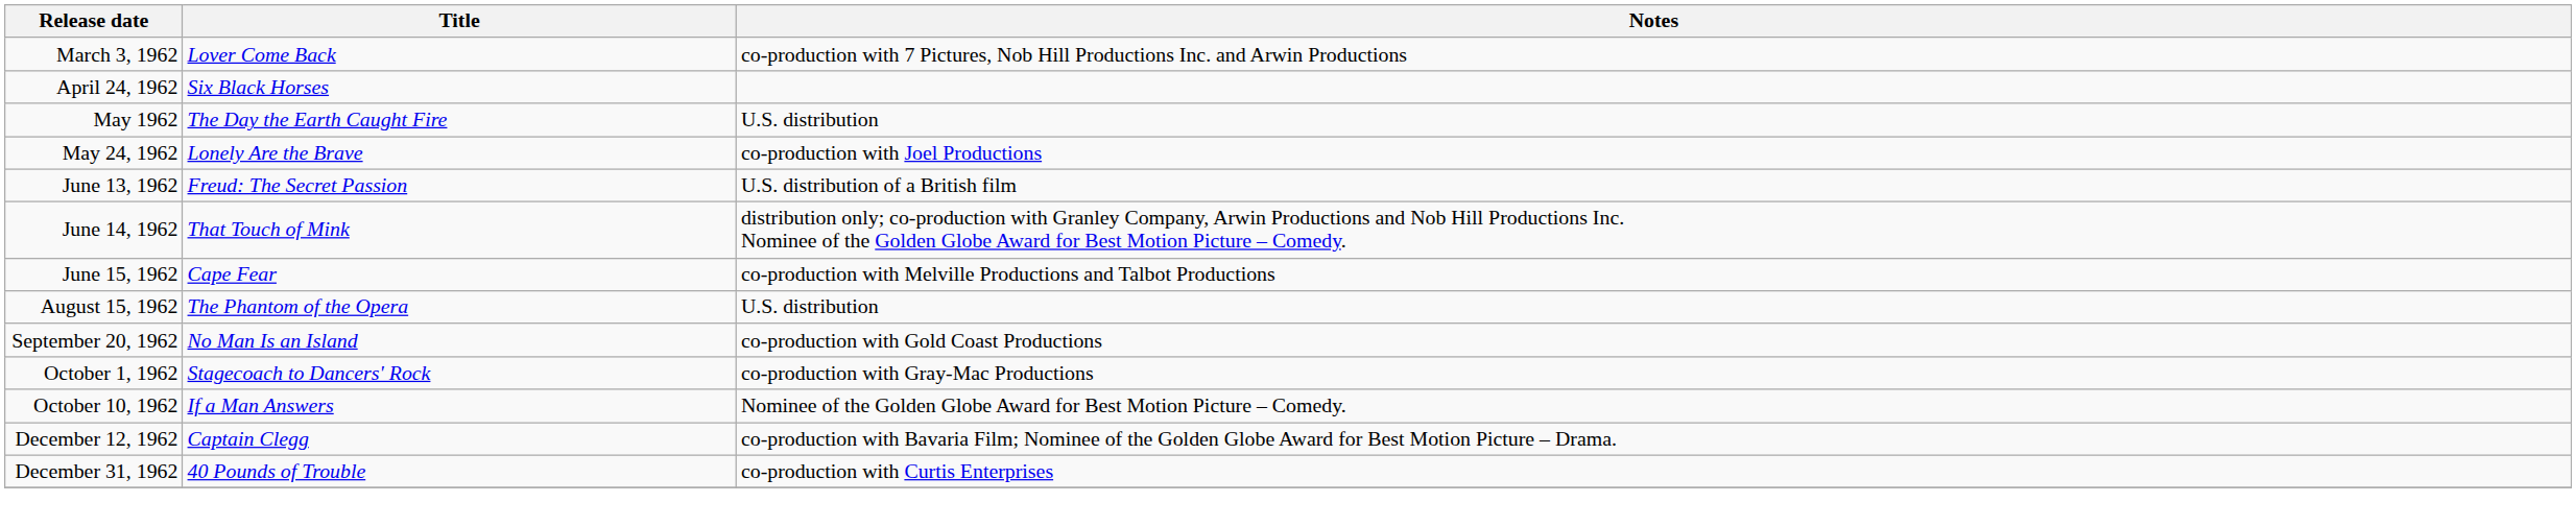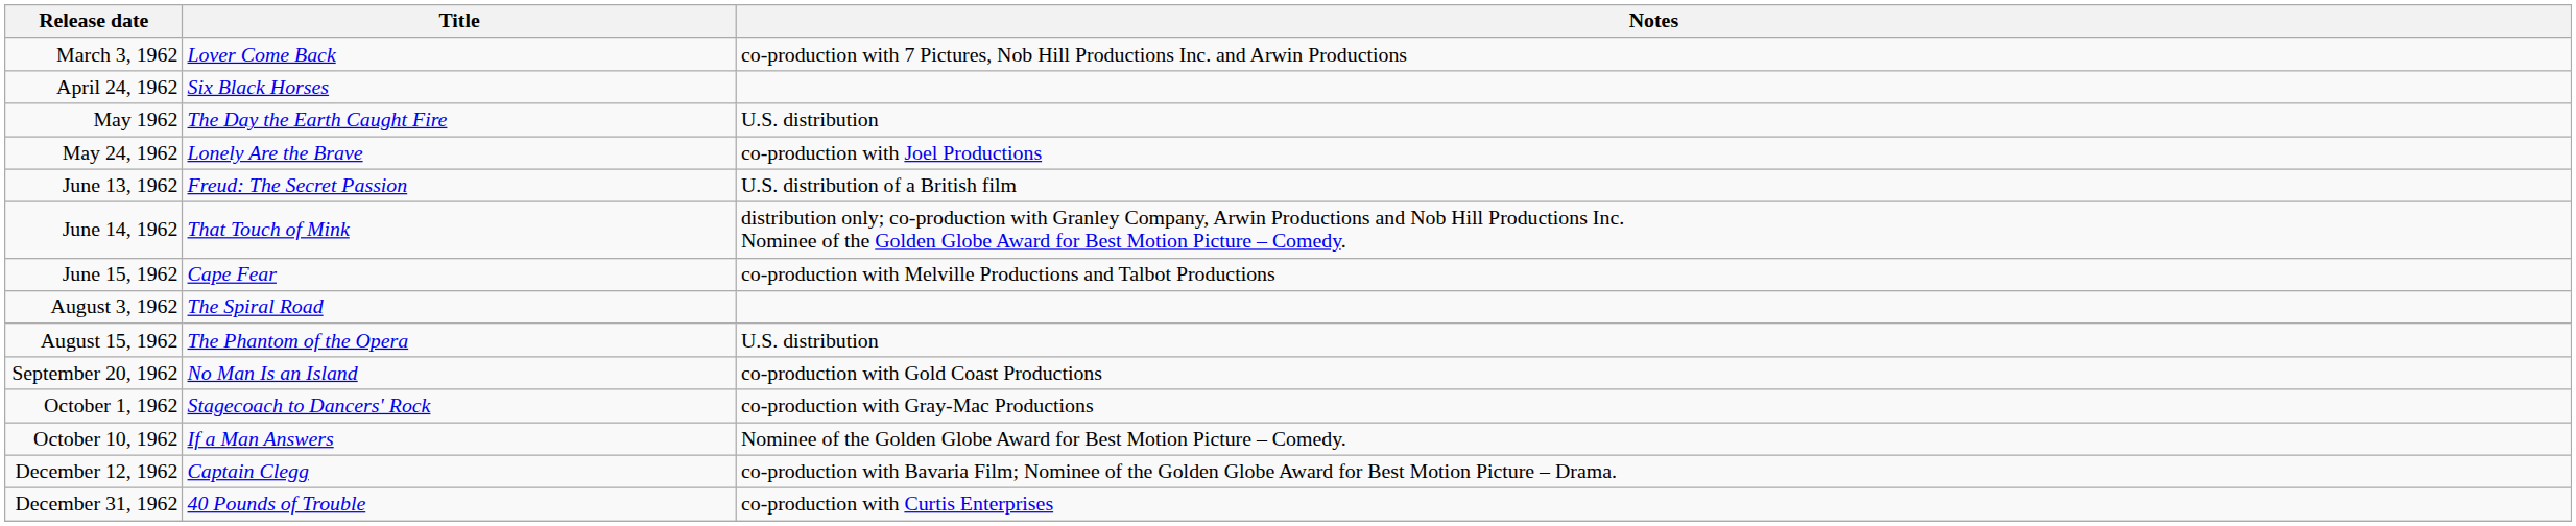+ row: August 3, 1962 | The Spiral Road
